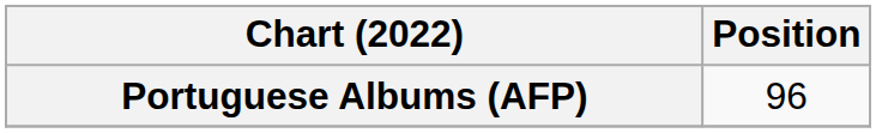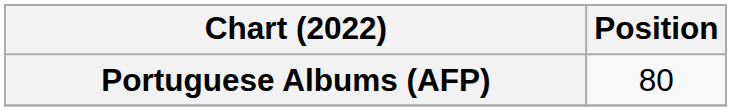Portuguese Albums (AFP) | Position: 96 -> 80
